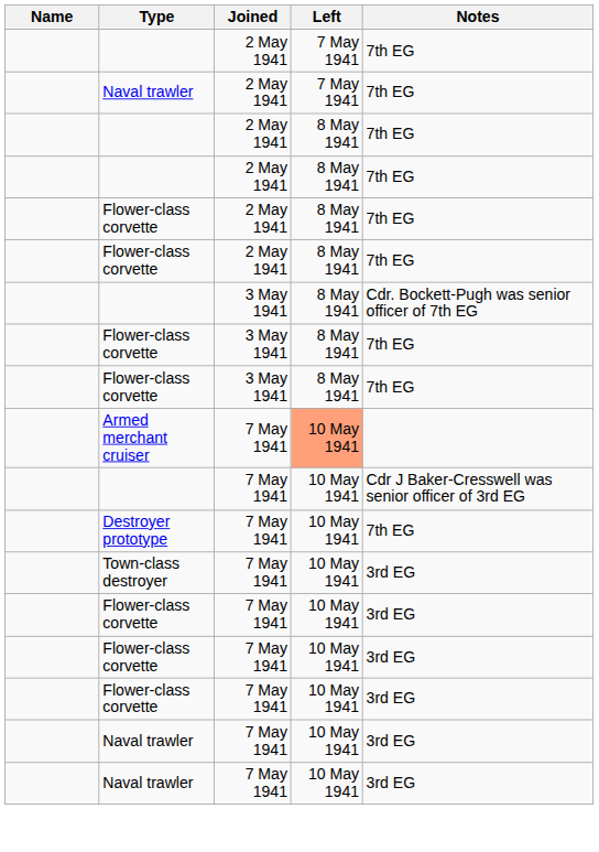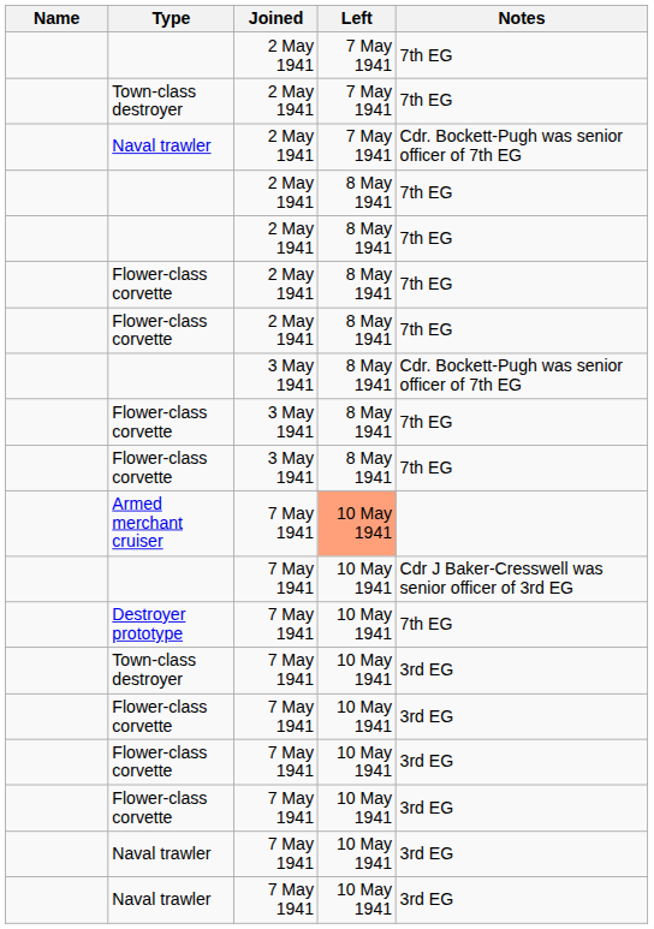+ row: Town-class destroyer | 2 May 1941 | 7 May 1941 | 7th EG
Naval trawler / 2 May 1941 | Notes: 7th EG -> Cdr. Bockett-Pugh was senior officer of 7th EG
